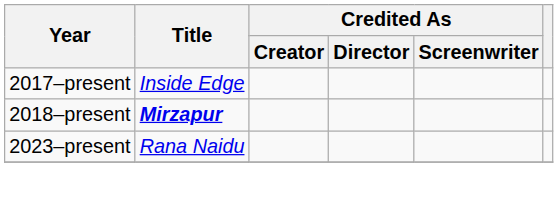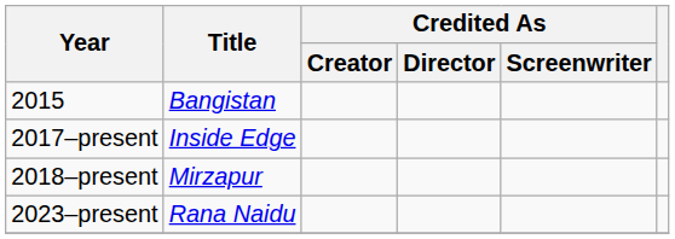+ row: 2015 | Bangistan
2018–present | Title: bold -> normal
